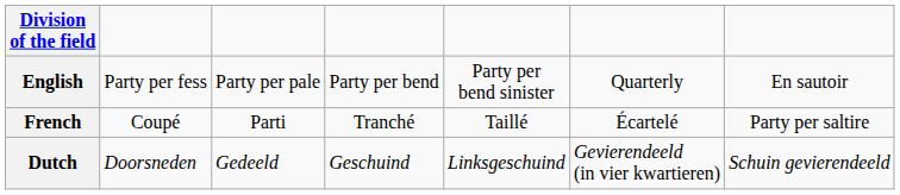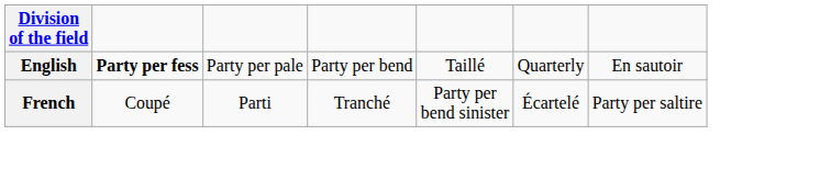English | column 2: normal -> bold
English | column 5: Party per bend sinister -> Taillé
French | column 5: Taillé -> Party per bend sinister
- row: Dutch | Doorsneden | Gedeeld | Geschuind | Linksgeschuind | Gevierendeeld (in vier kwartieren) | Schuin gevierendeeld
